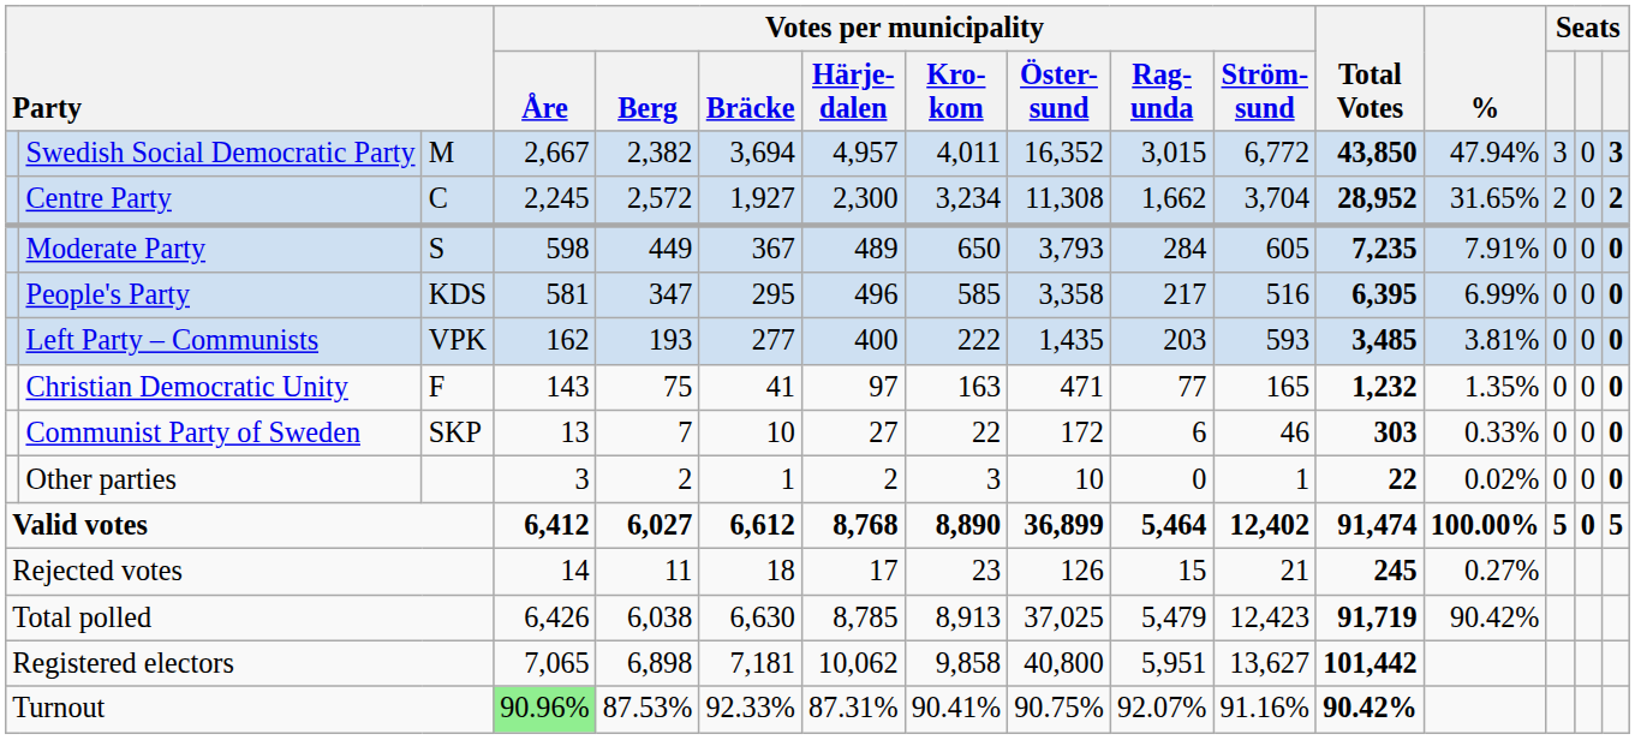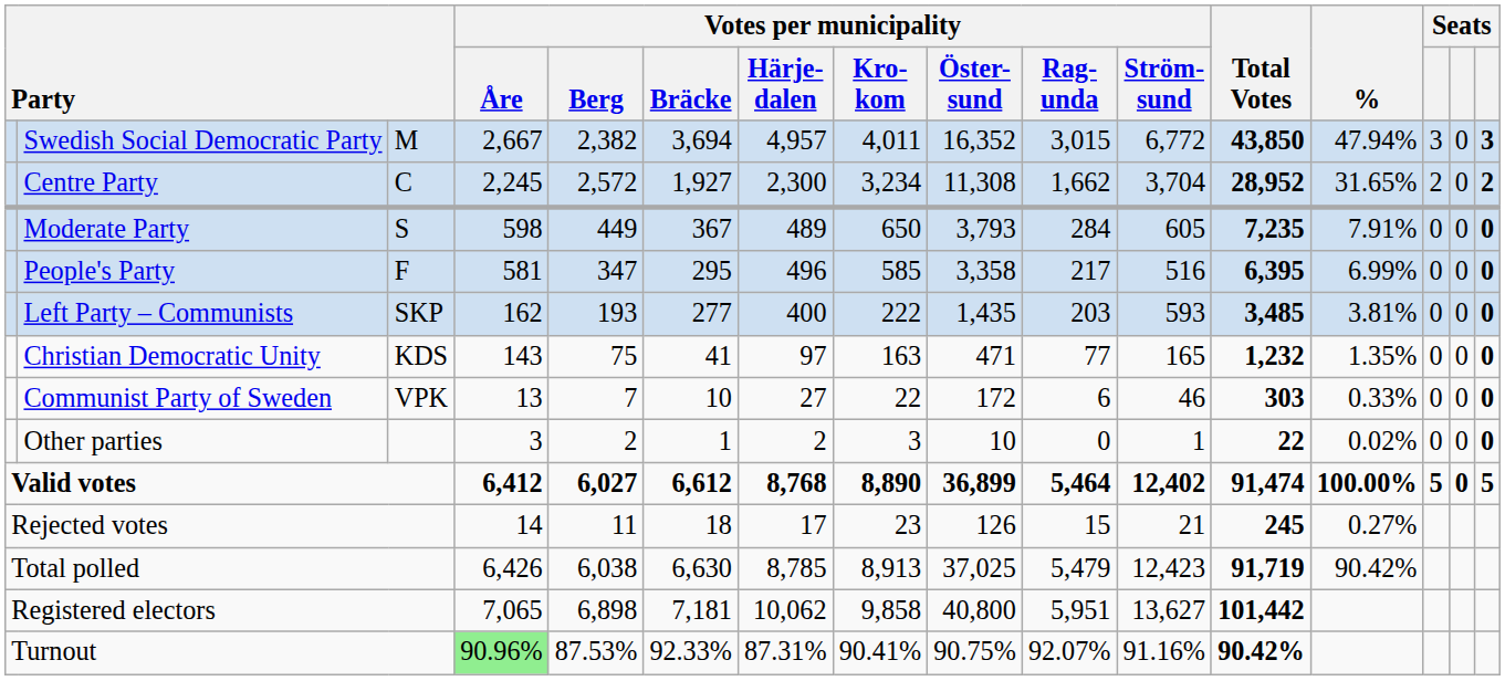People's Party | column 3: KDS -> F
Left Party – Communists | column 3: VPK -> SKP
Christian Democratic Unity | column 3: F -> KDS
Communist Party of Sweden | column 3: SKP -> VPK
